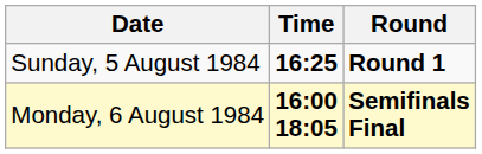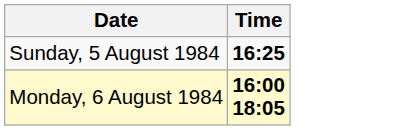- column: Round | Round 1 | Semifinals Final
